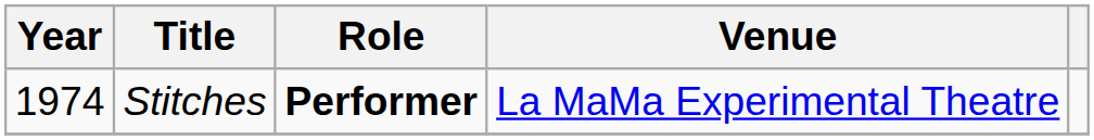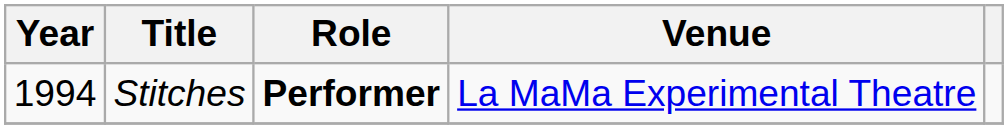Stitches | Year: 1974 -> 1994
